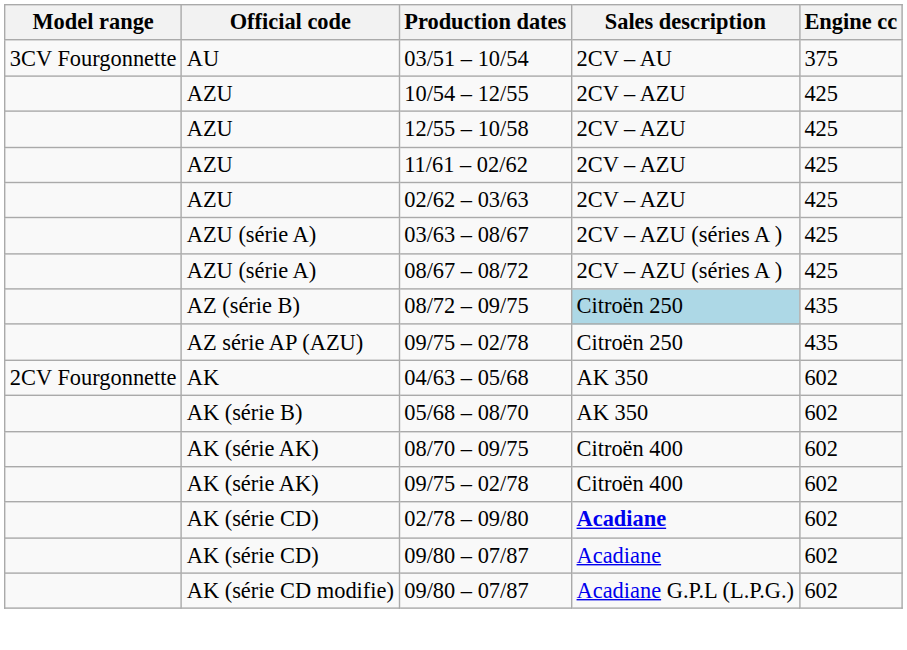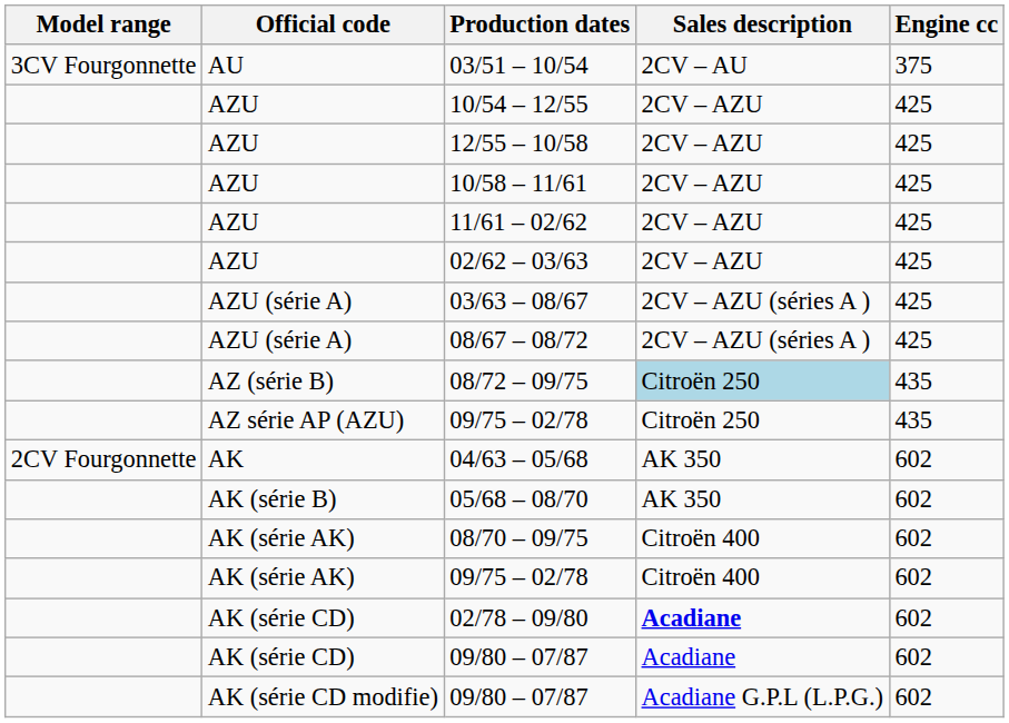+ row: AZU | 10/58 – 11/61 | 2CV – AZU | 425
